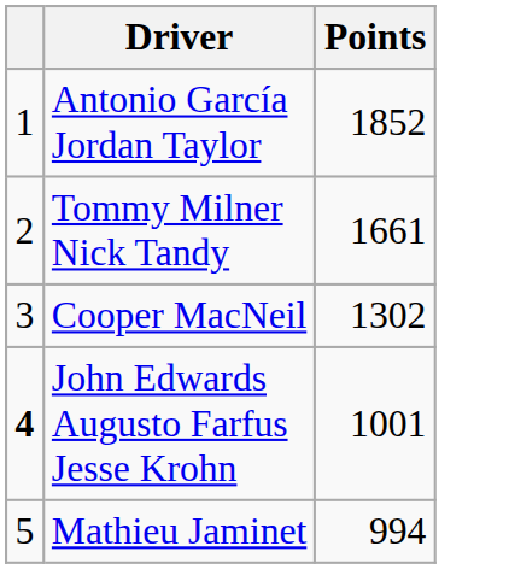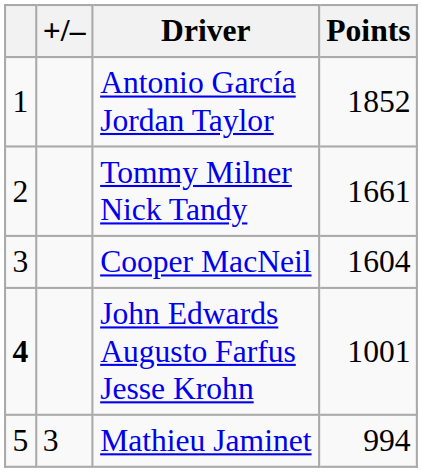+ column: +/– | 3
Cooper MacNeil | Points: 1302 -> 1604
